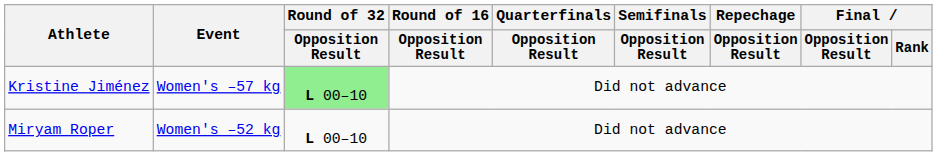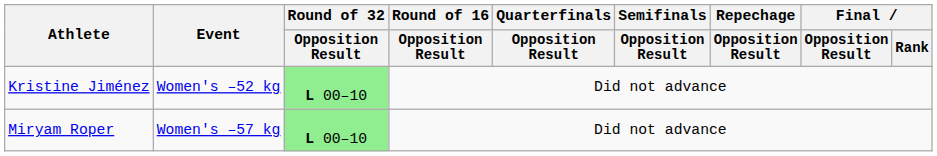Kristine Jiménez | Event: Women's –57 kg -> Women's –52 kg
Miryam Roper | Event: Women's –52 kg -> Women's –57 kg
Miryam Roper | Round of 32 / Opposition Result: no background -> lightgreen background
